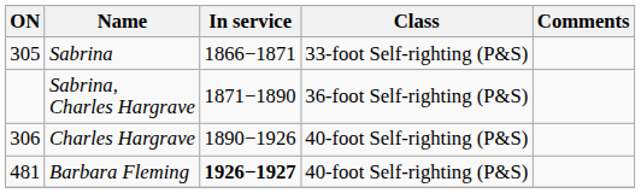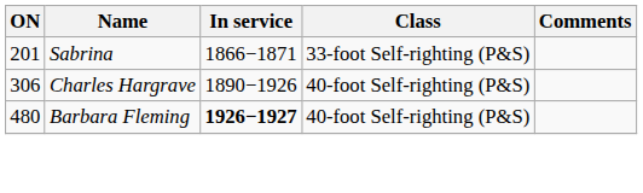Sabrina | ON: 305 -> 201
- row: Sabrina, Charles Hargrave | 1871−1890 | 36-foot Self-righting (P&S)
Barbara Fleming | ON: 481 -> 480
